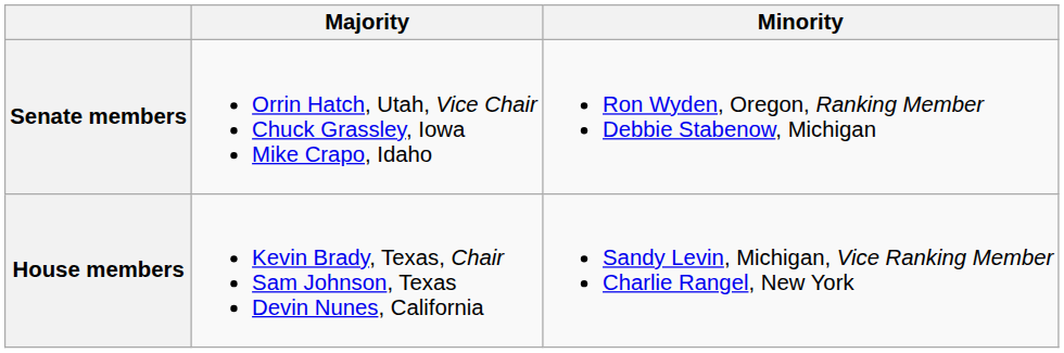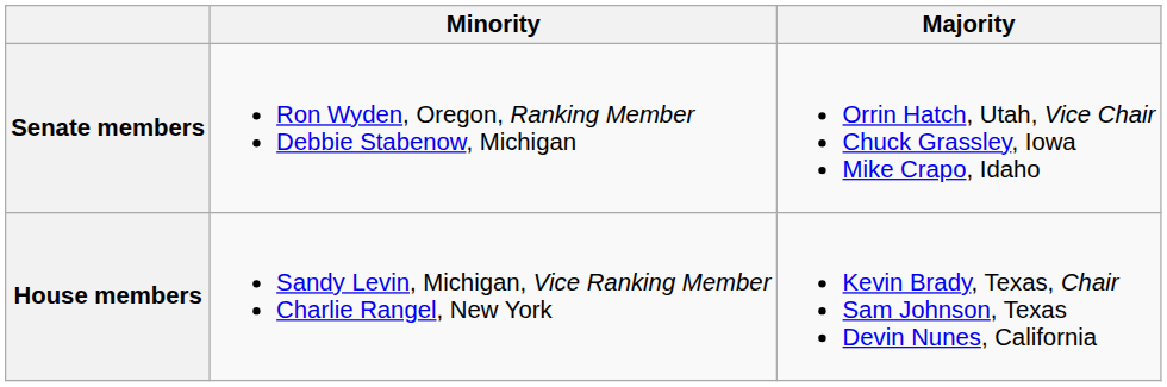columns swapped: Majority <-> Minority
